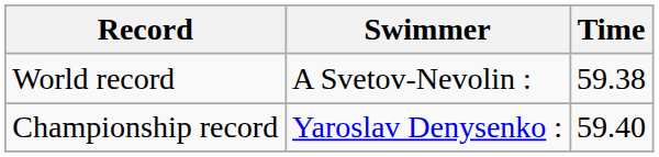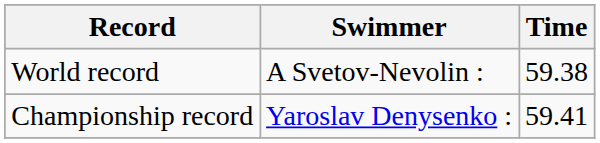Championship record | Time: 59.40 -> 59.41
